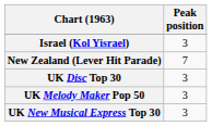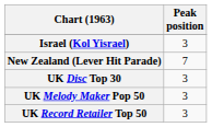- row: UK New Musical Express Top 30 | 3
+ row: UK Record Retailer Top 50 | 3
